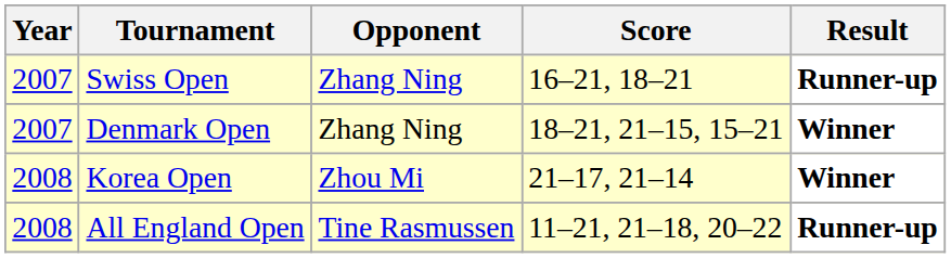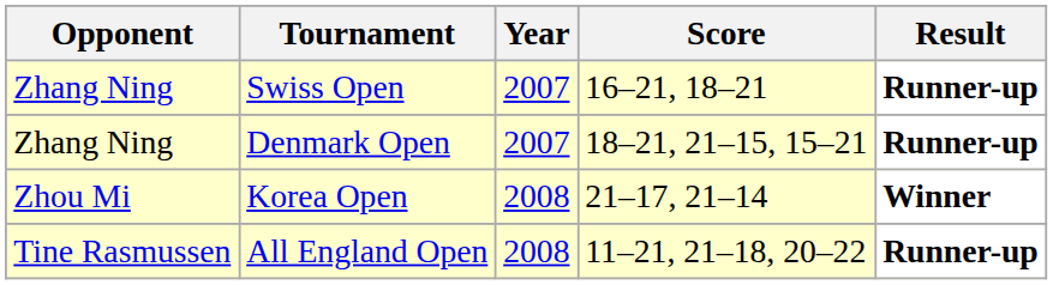columns swapped: Year <-> Opponent
Denmark Open | Result: Winner -> Runner-up
